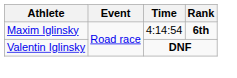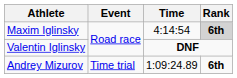Maxim Iglinsky | Rank: no background -> lightgrey background
+ row: Andrey Mizurov | Time trial | 1:09:24.89 | 6th
